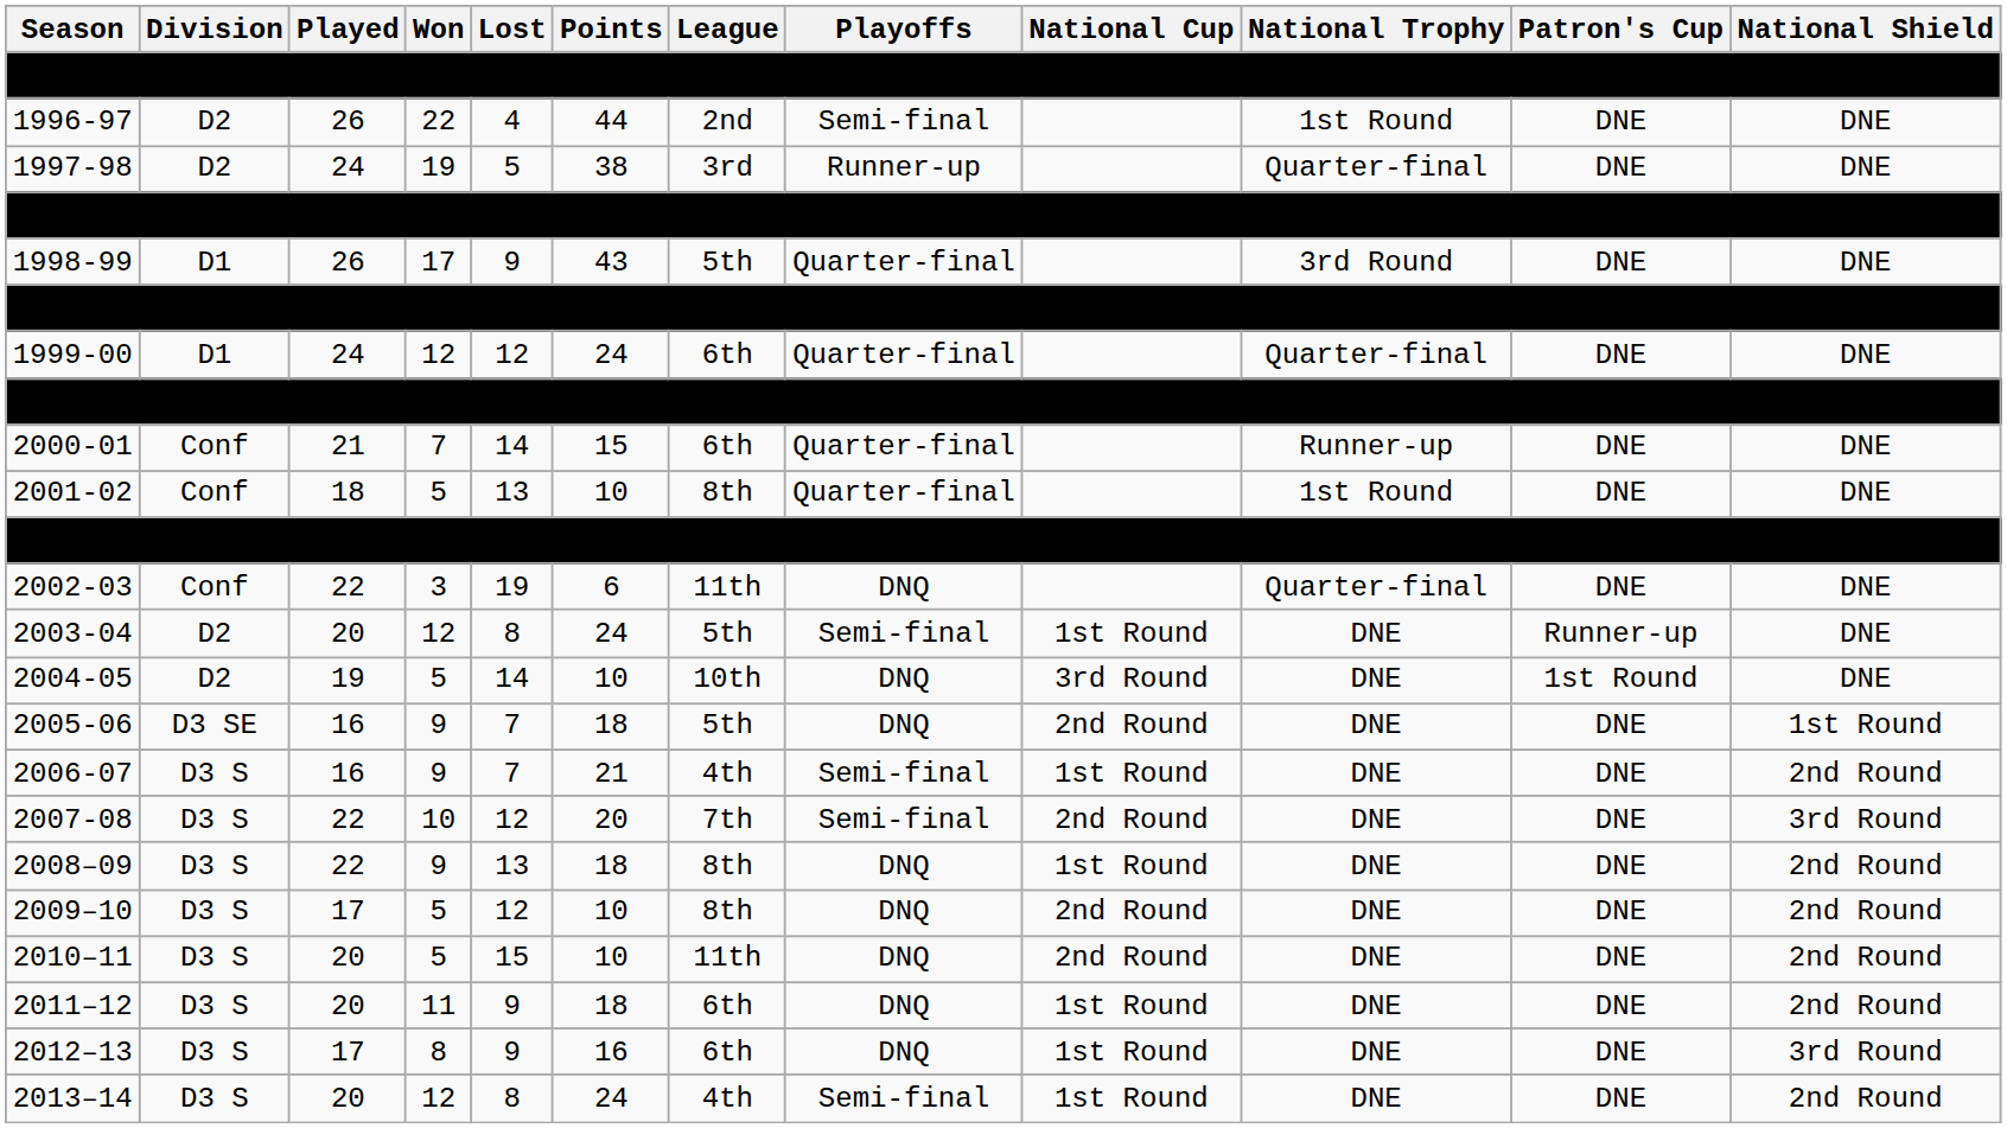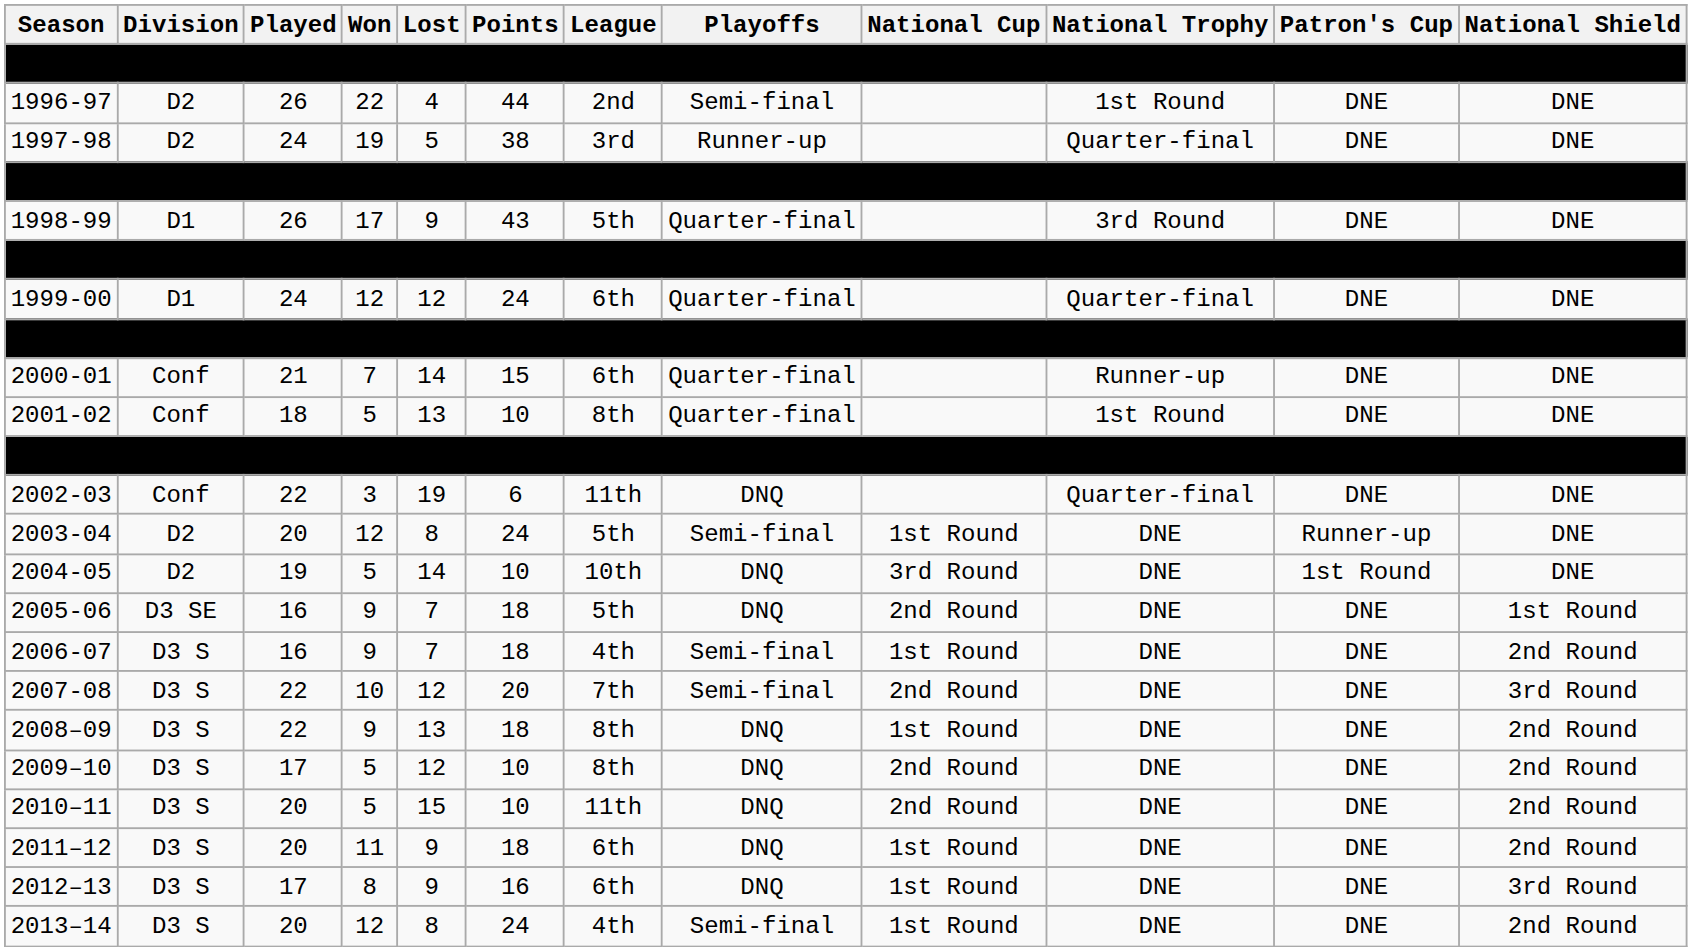2006-07 | Points: 21 -> 18
